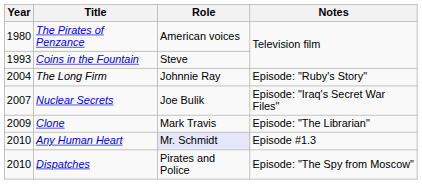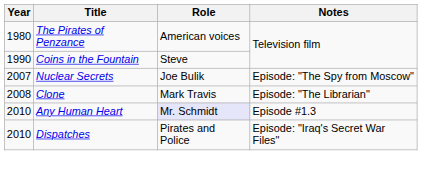Coins in the Fountain | Year: 1993 -> 1990
- row: 2004 | The Long Firm | Johnnie Ray | Episode: "Ruby's Story"
Nuclear Secrets | Notes: Episode: "Iraq's Secret War Files" -> Episode: "The Spy from Moscow"
Clone | Year: 2009 -> 2008
Dispatches | Notes: Episode: "The Spy from Moscow" -> Episode: "Iraq's Secret War Files"
